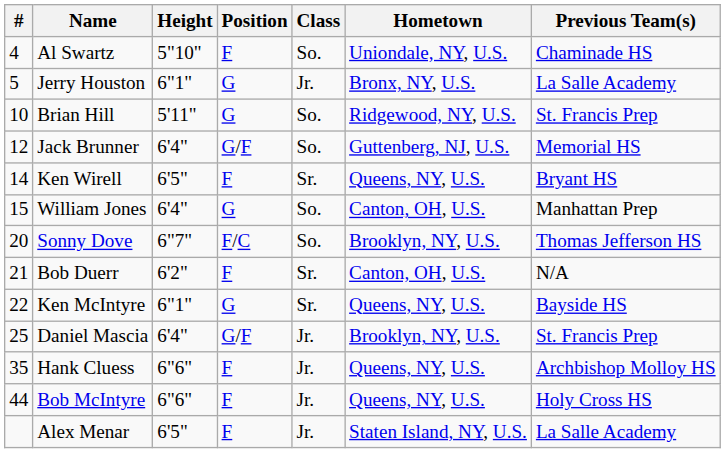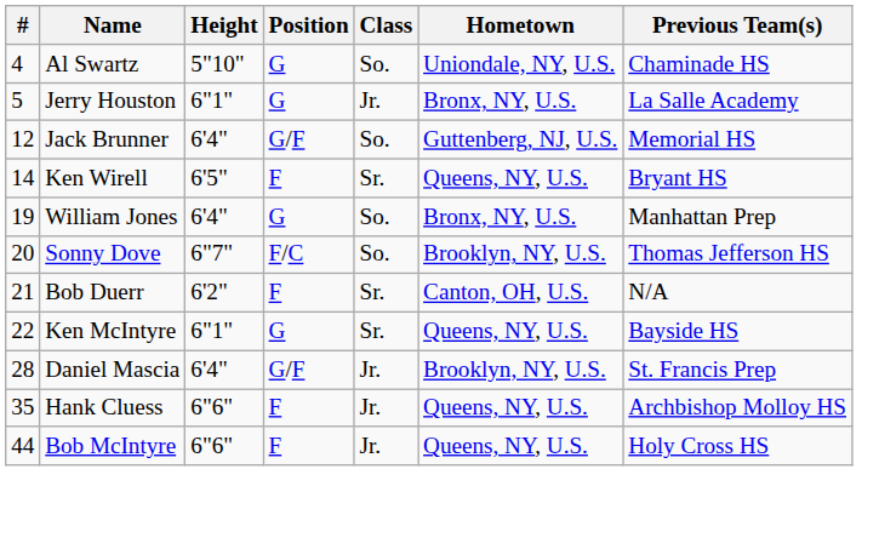Al Swartz | Position: F -> G
- row: 10 | Brian Hill | 5'11" | G | So. | Ridgewood, NY, U.S. | St. Francis Prep
William Jones | #: 15 -> 19
William Jones | Hometown: Canton, OH, U.S. -> Bronx, NY, U.S.
Daniel Mascia | #: 25 -> 28
- row: Alex Menar | 6'5" | F | Jr. | Staten Island, NY, U.S. | La Salle Academy
